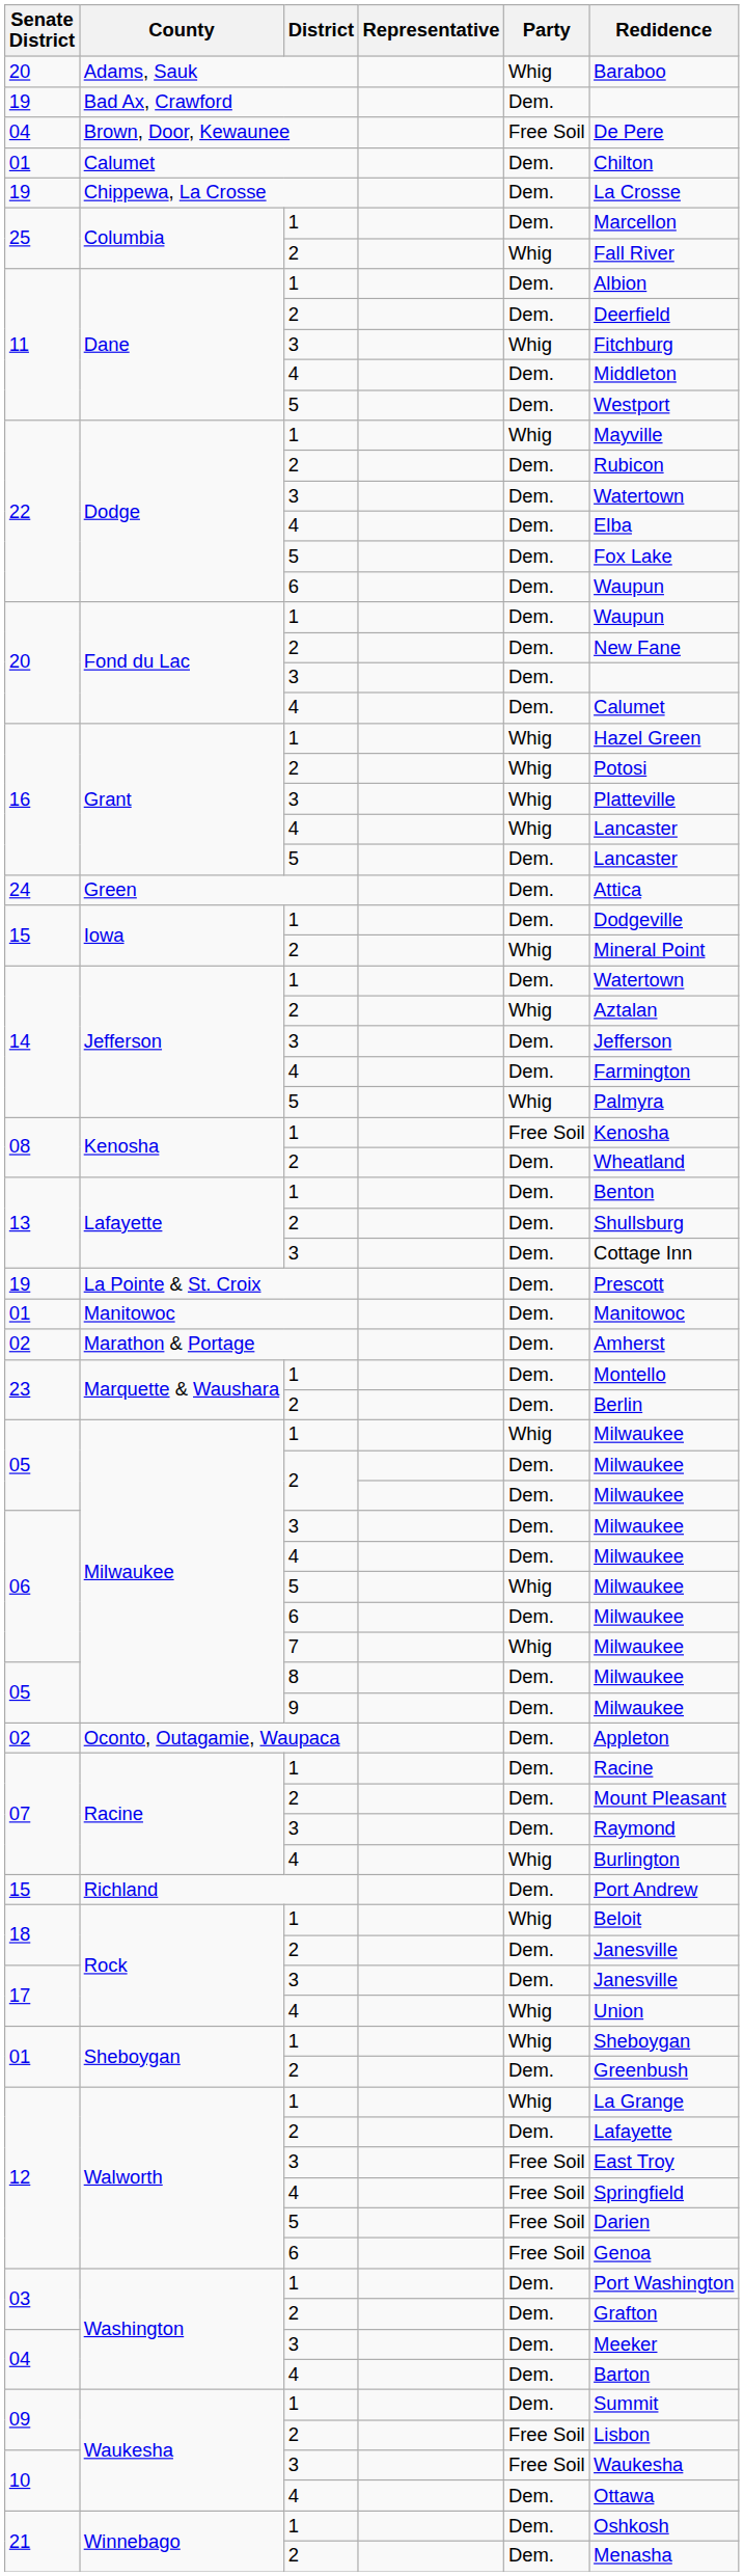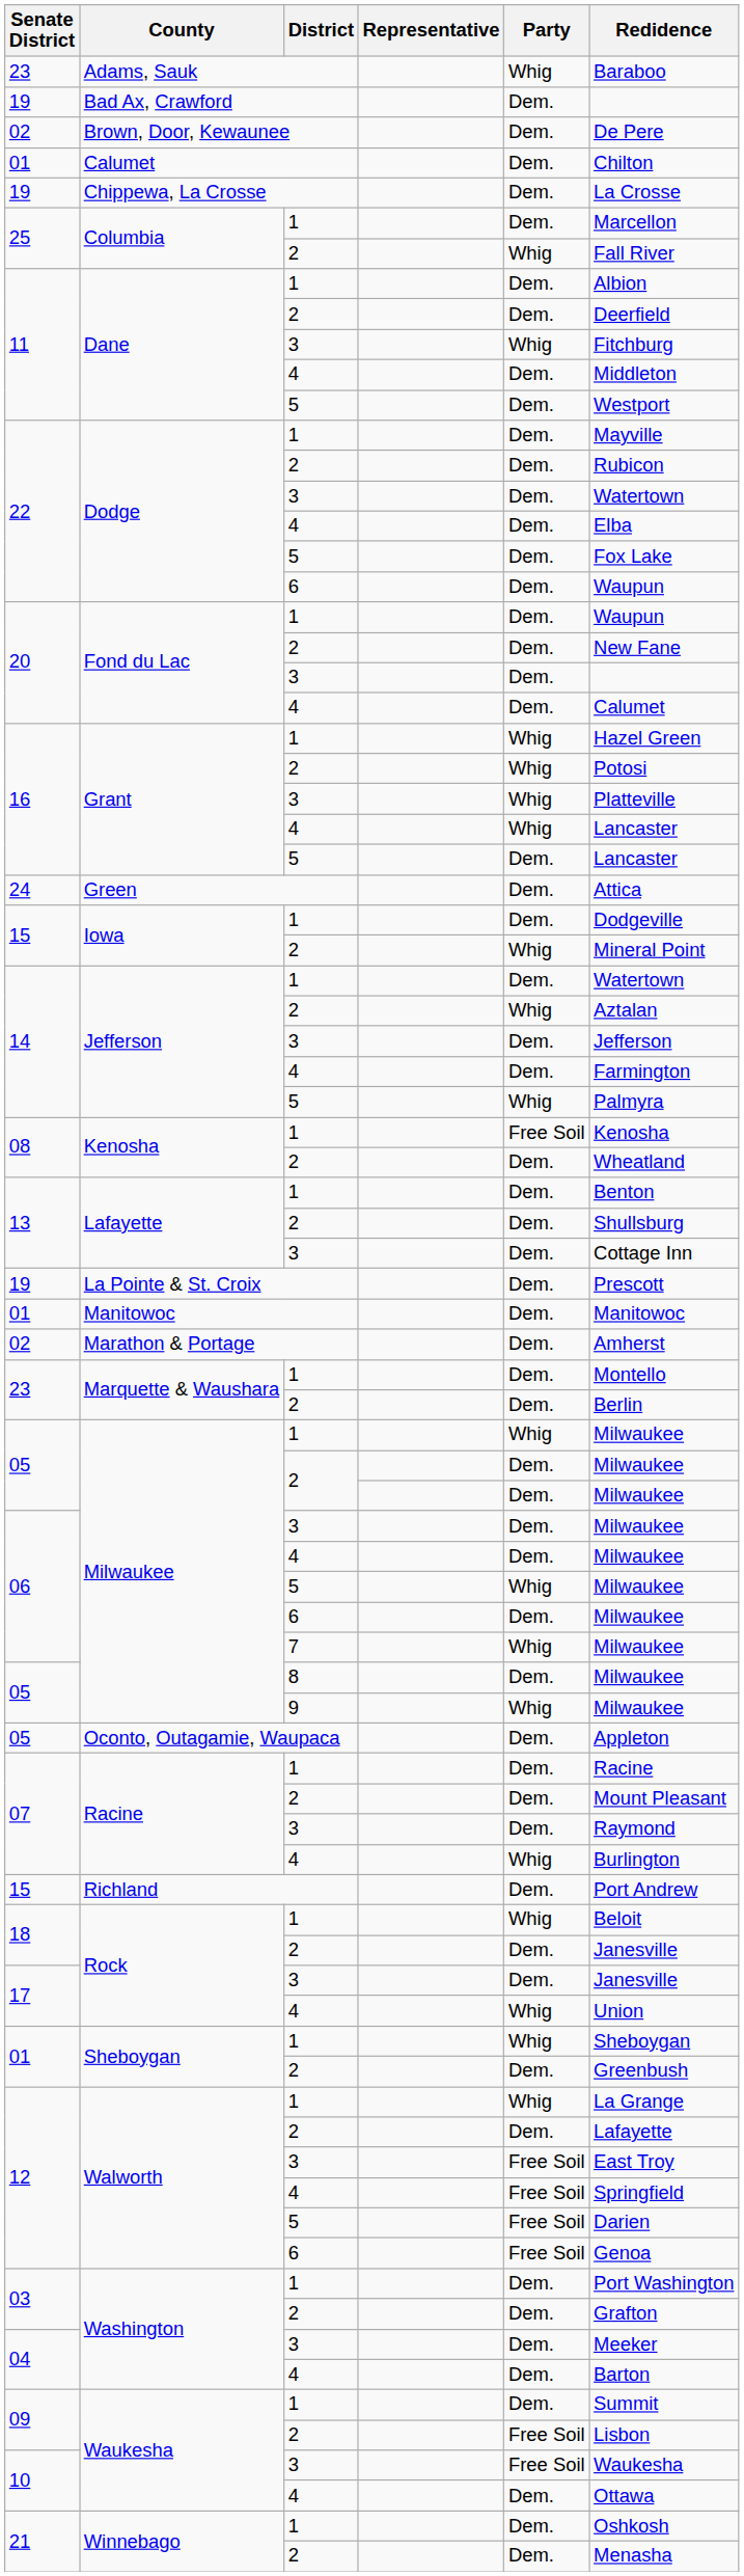Adams, Sauk | Senate District: 20 -> 23
Brown, Door, Kewaunee | Senate District: 04 -> 02
Brown, Door, Kewaunee | Party: Free Soil -> Dem.
Dodge / 1 | Party: Whig -> Dem.
Milwaukee / 9 | Party: Dem. -> Whig
Oconto, Outagamie, Waupaca | Senate District: 02 -> 05
